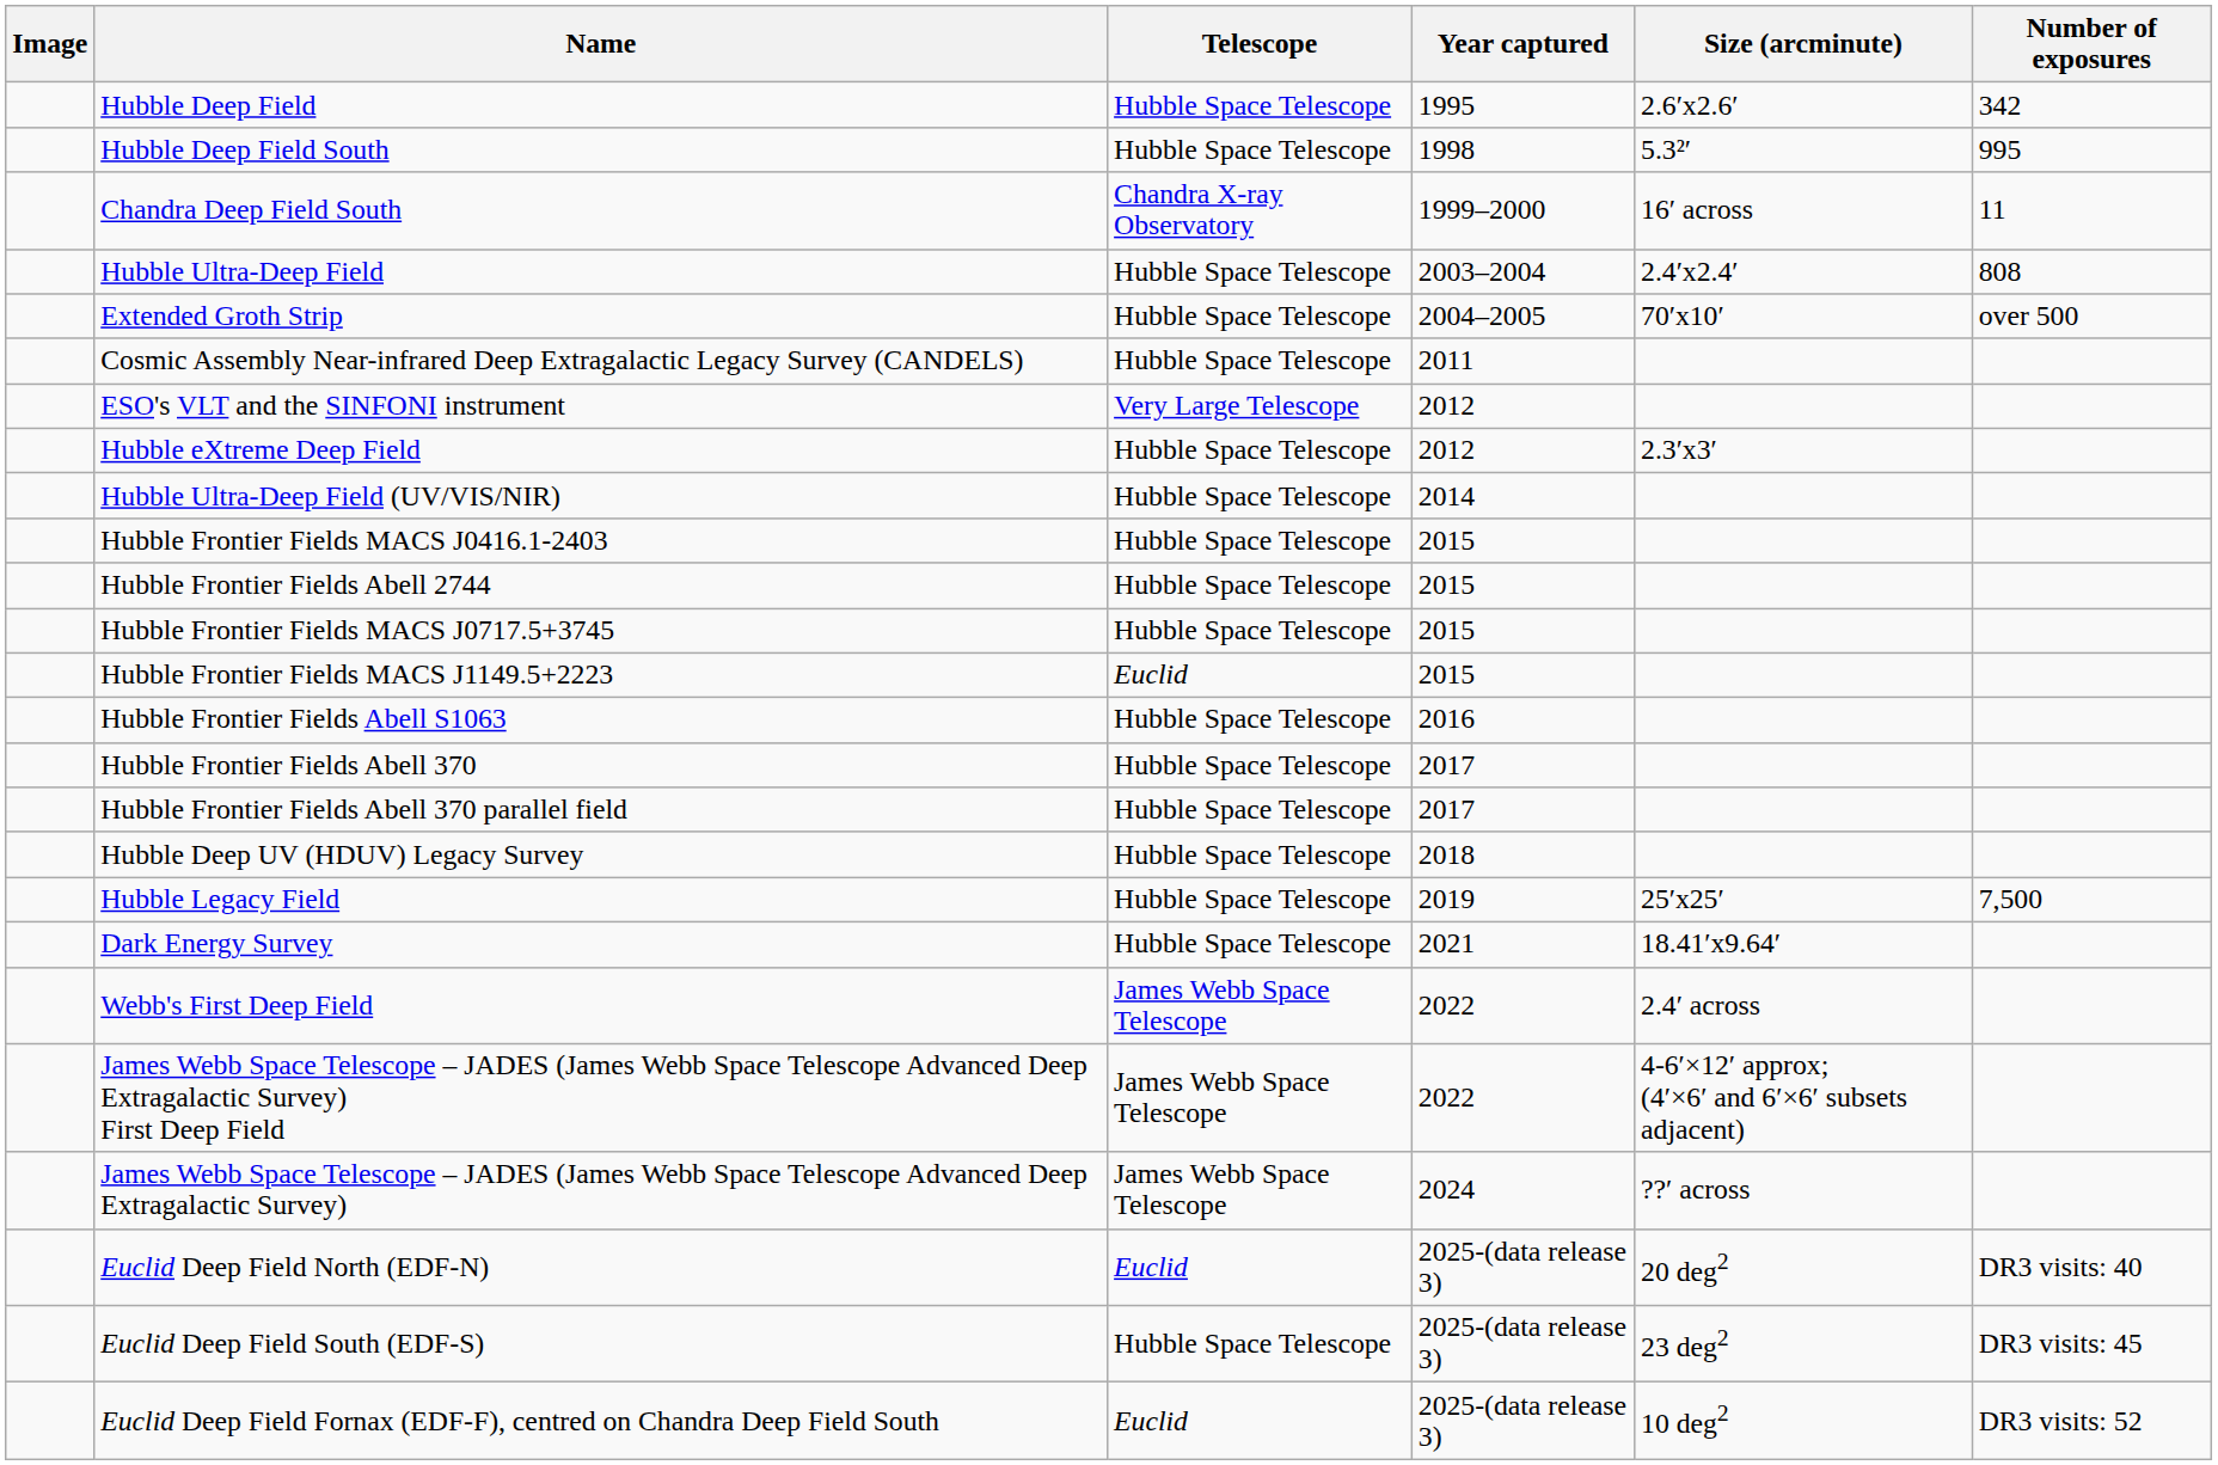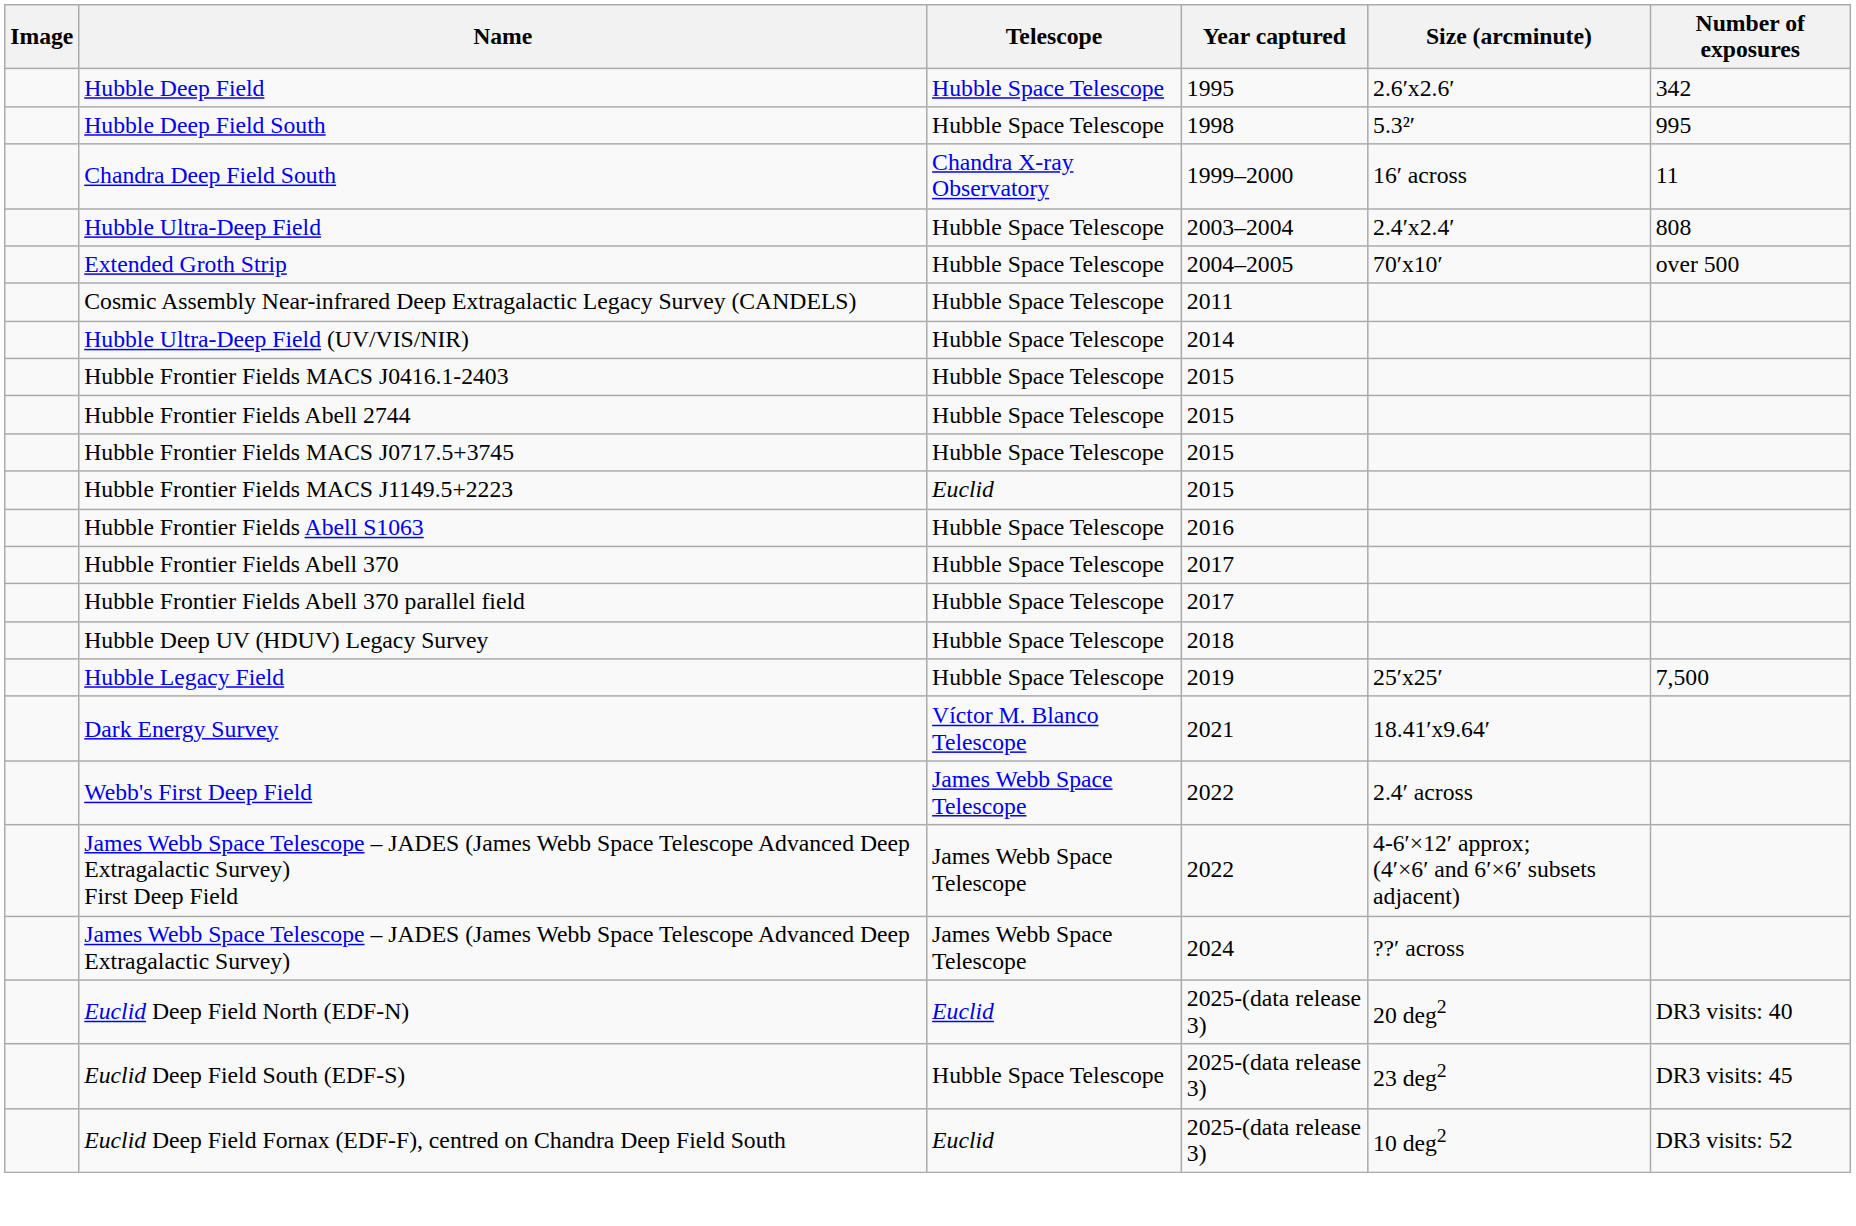- row: ESO's VLT and the SINFONI instrument | Very Large Telescope | 2012
- row: Hubble eXtreme Deep Field | Hubble Space Telescope | 2012 | 2.3′x3′
Dark Energy Survey | Telescope: Hubble Space Telescope -> Víctor M. Blanco Telescope
